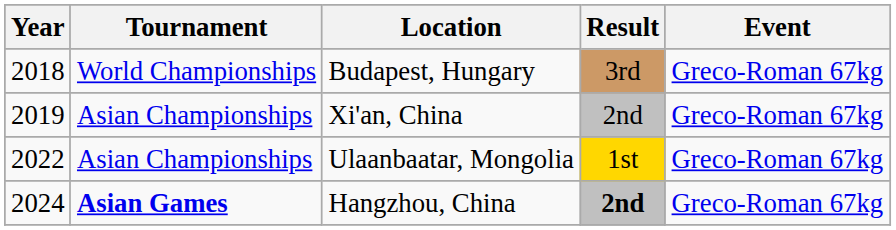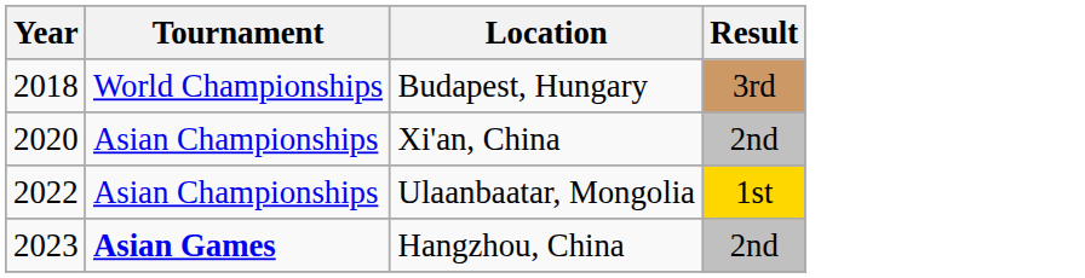- column: Event | Greco-Roman 67kg | Greco-Roman 67kg | Greco-Roman 67kg | Greco-Roman 67kg
Xi'an, China | Year: 2019 -> 2020
Hangzhou, China | Year: 2024 -> 2023
Hangzhou, China | Result: bold -> normal
